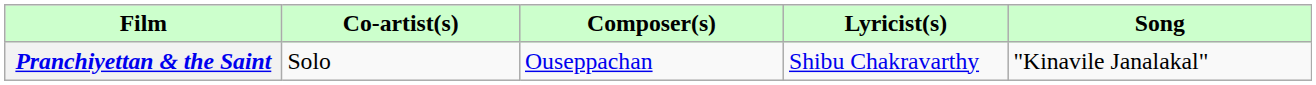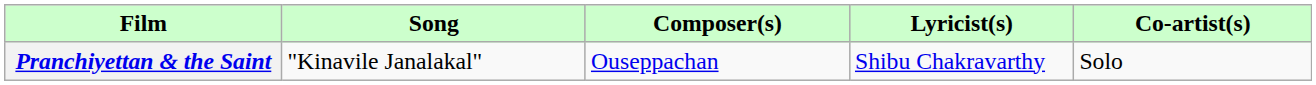columns swapped: Song <-> Co-artist(s)
